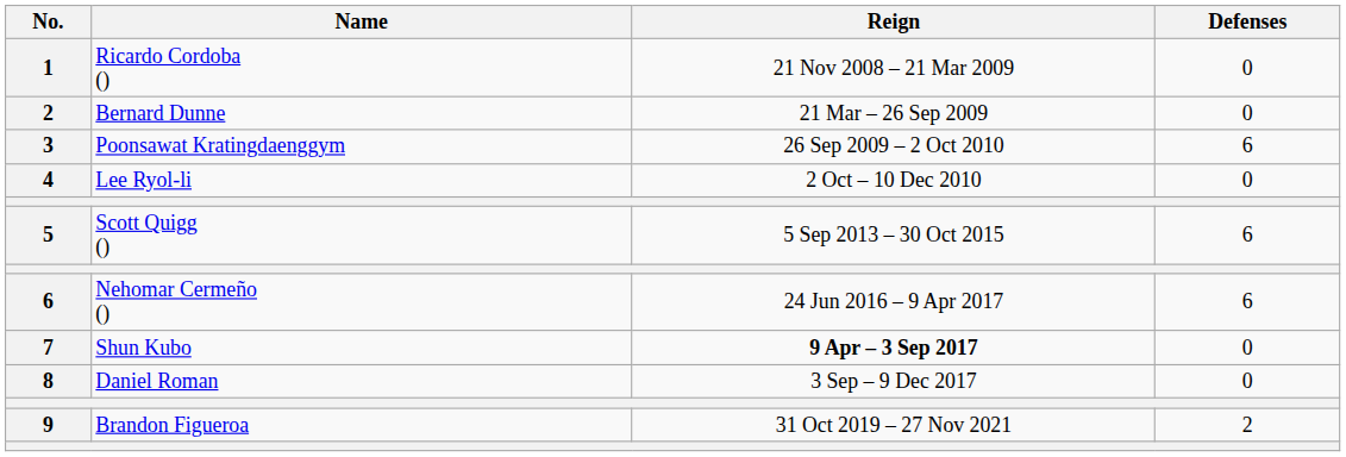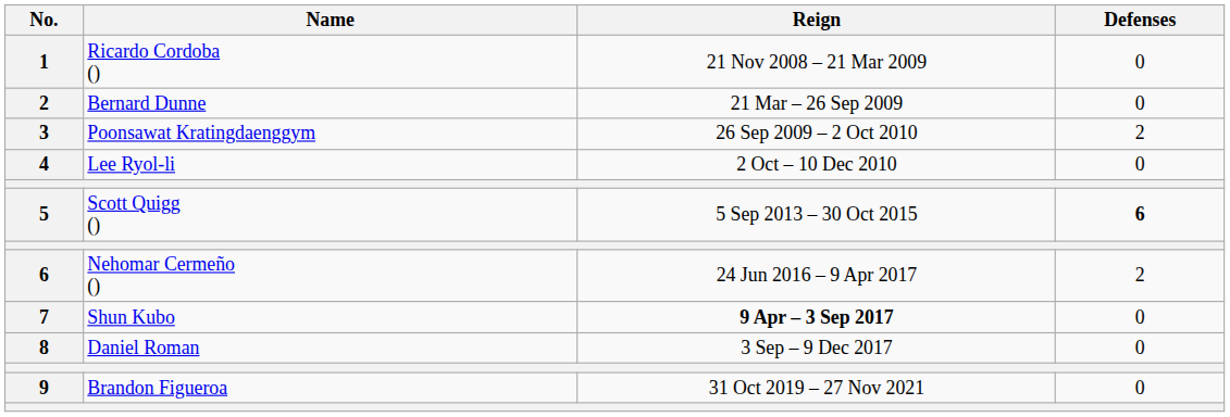Poonsawat Kratingdaenggym | Defenses: 6 -> 2
Scott Quigg () | Defenses: normal -> bold
Nehomar Cermeño () | Defenses: 6 -> 2
Brandon Figueroa | Defenses: 2 -> 0
